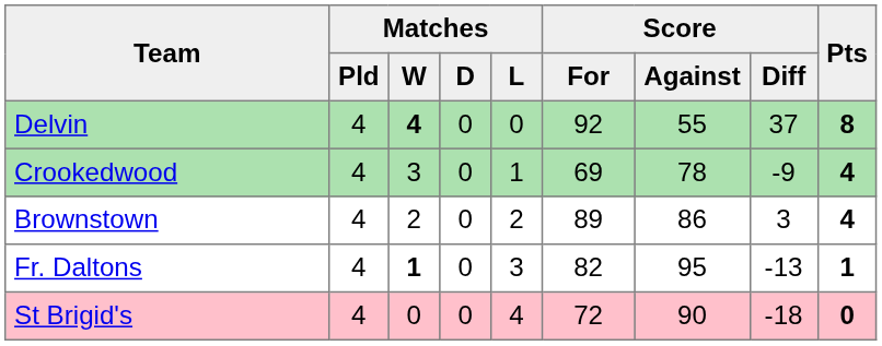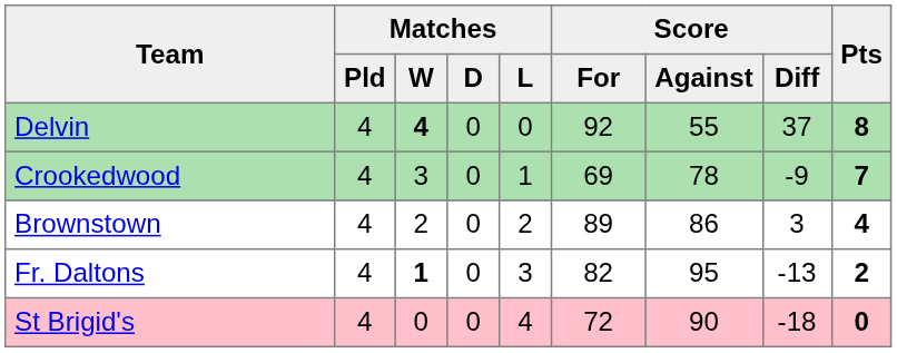Crookedwood | Pts: 4 -> 7
Fr. Daltons | Pts: 1 -> 2
